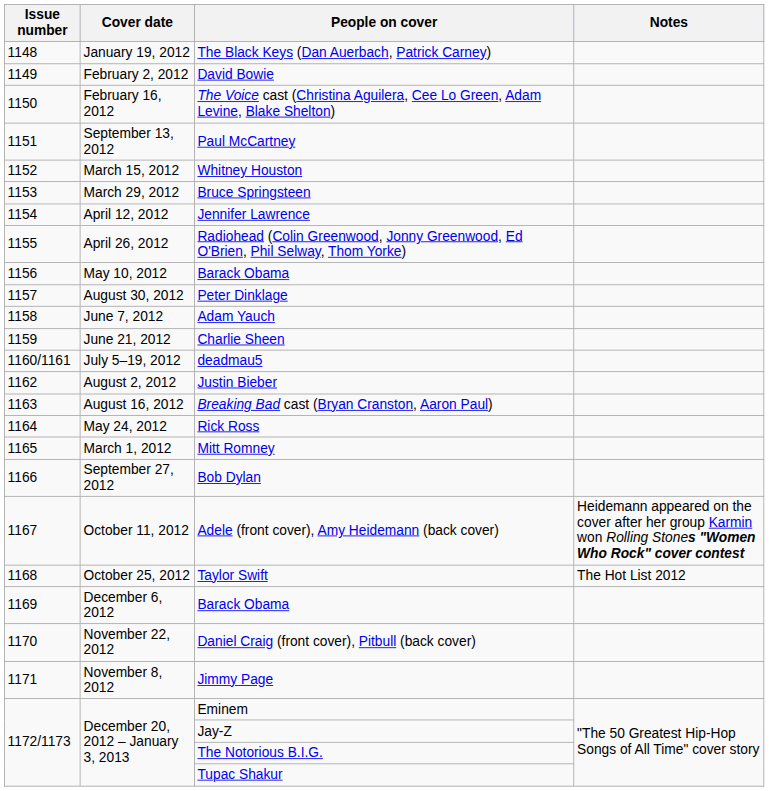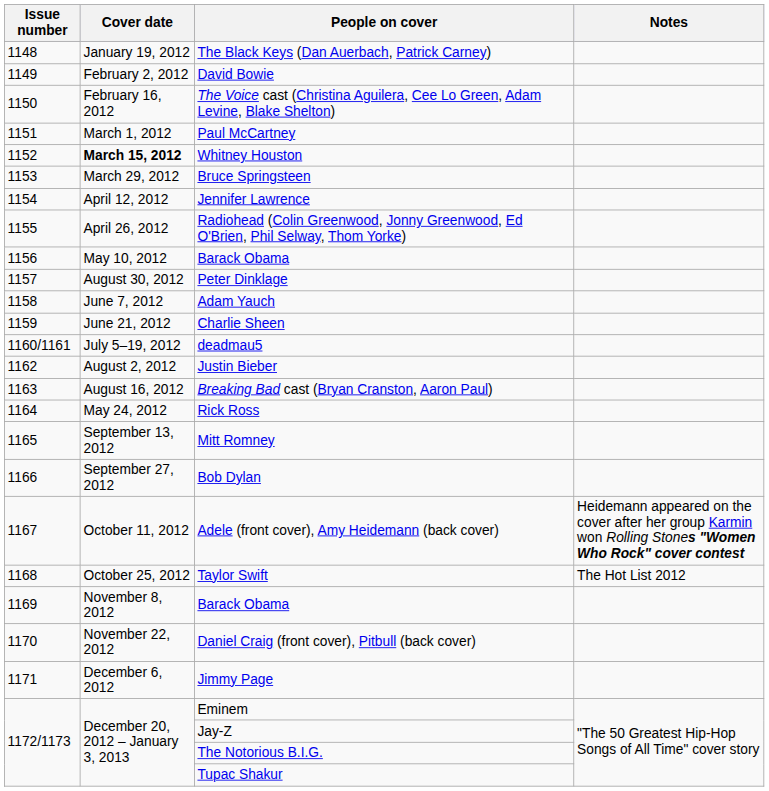Paul McCartney | Cover date: September 13, 2012 -> March 1, 2012
Whitney Houston | Cover date: normal -> bold
Mitt Romney | Cover date: March 1, 2012 -> September 13, 2012
1169 / Barack Obama | Cover date: December 6, 2012 -> November 8, 2012
Jimmy Page | Cover date: November 8, 2012 -> December 6, 2012
